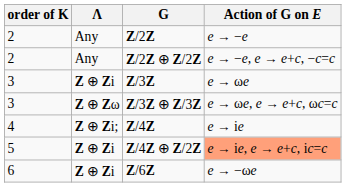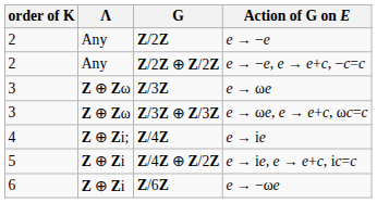Z/3Z | Λ: Z ⊕ Zi -> Z ⊕ Zω
Z/4Z ⊕ Z/2Z | Action of G on E: lightsalmon background -> no background
